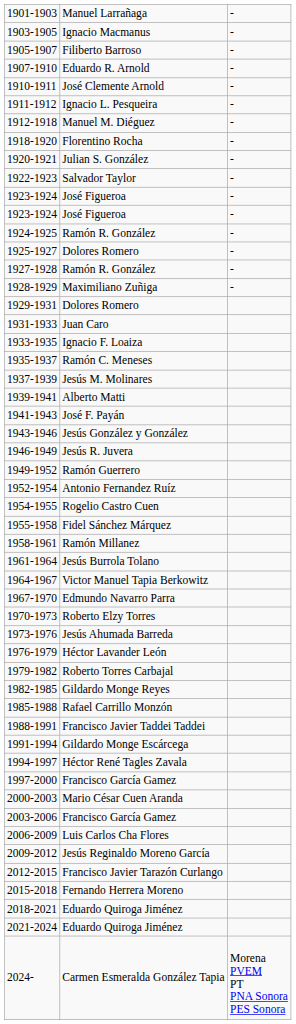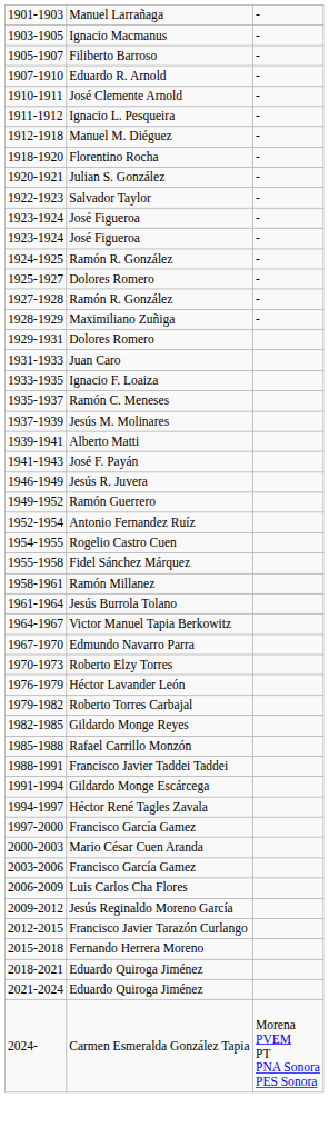- row: 1943-1946 | Jesús González y González
- row: 1973-1976 | Jesús Ahumada Barreda
